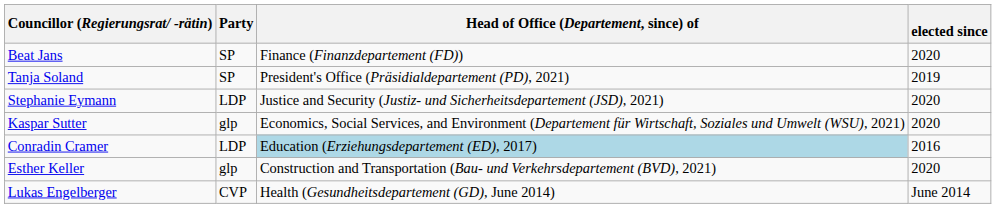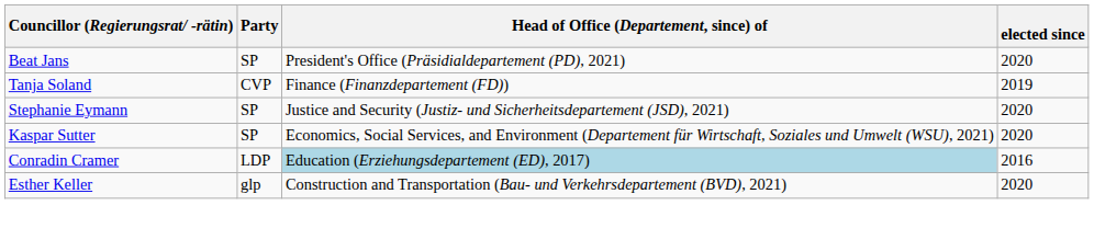Beat Jans | Head of Office (Departement, since) of: Finance (Finanzdepartement (FD)) -> President's Office (Präsidialdepartement (PD), 2021)
Tanja Soland | Party: SP -> CVP
Tanja Soland | Head of Office (Departement, since) of: President's Office (Präsidialdepartement (PD), 2021) -> Finance (Finanzdepartement (FD))
Stephanie Eymann | Party: LDP -> SP
Kaspar Sutter | Party: glp -> SP
- row: Lukas Engelberger | CVP | Health (Gesundheitsdepartement (GD), June 2014) | June 2014
